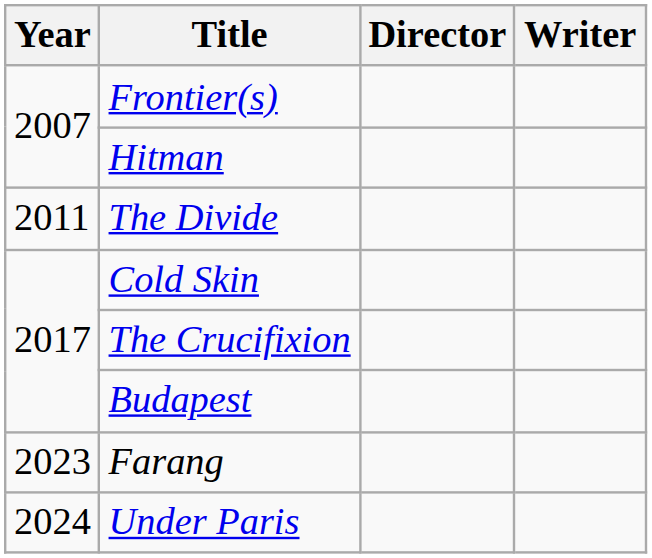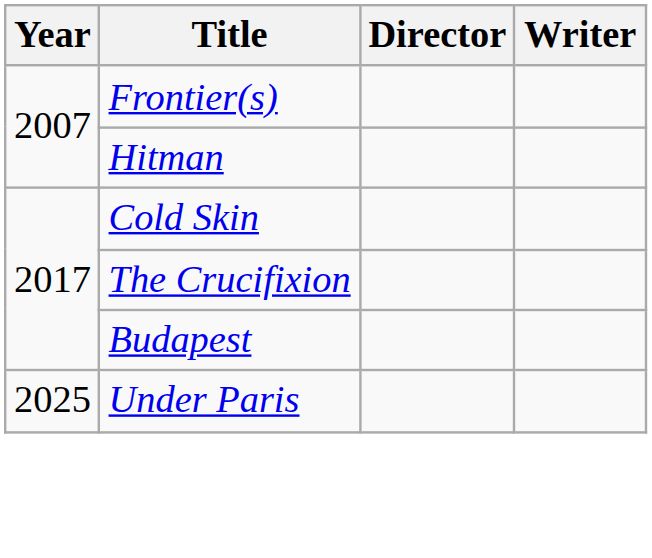- row: 2011 | The Divide
- row: 2023 | Farang
Under Paris | Year: 2024 -> 2025
